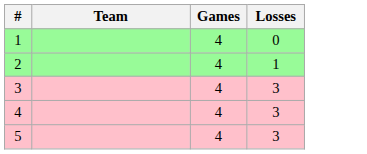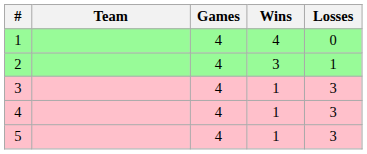+ column: Wins | 4 | 3 | 1 | 1 | 1
